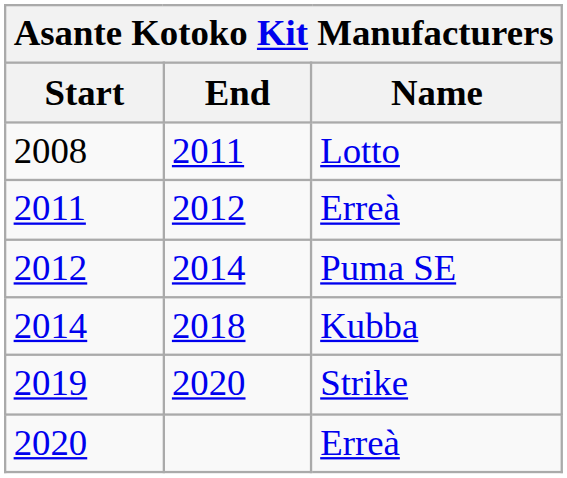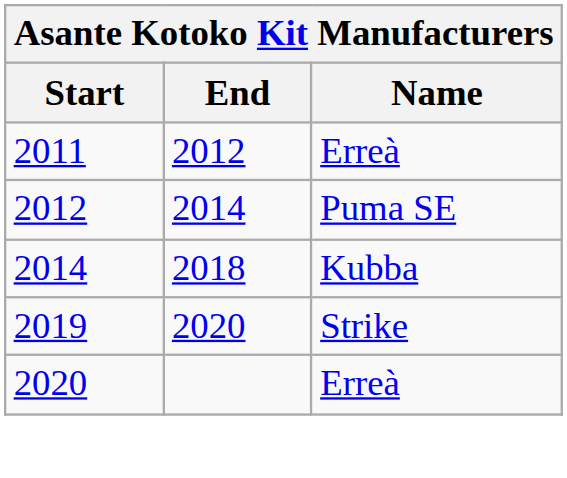- row: 2008 | 2011 | Lotto
